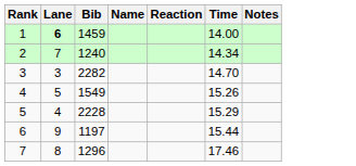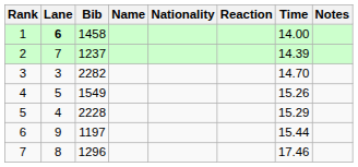+ column: Nationality
1 | Bib: 1459 -> 1458
2 | Bib: 1240 -> 1237
2 | Time: 14.34 -> 14.39
